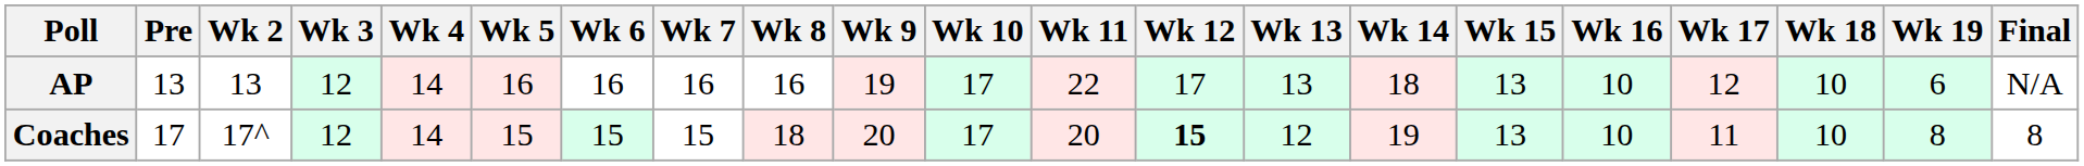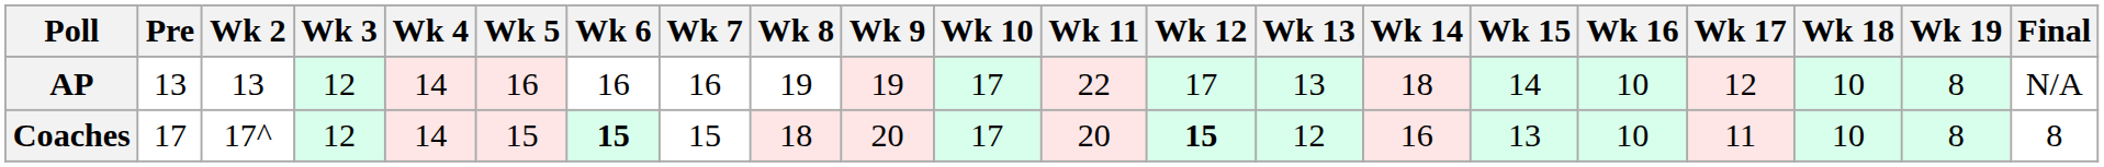AP | Wk 8: 16 -> 19
AP | Wk 15: 13 -> 14
AP | Wk 19: 6 -> 8
Coaches | Wk 6: normal -> bold
Coaches | Wk 14: 19 -> 16
